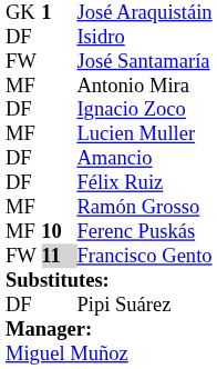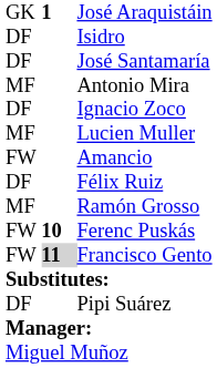José Santamaría | column 1: FW -> DF
Amancio | column 1: DF -> FW
Ferenc Puskás | column 1: MF -> FW
